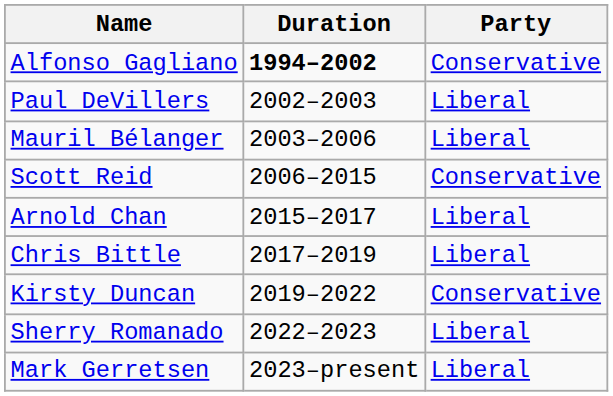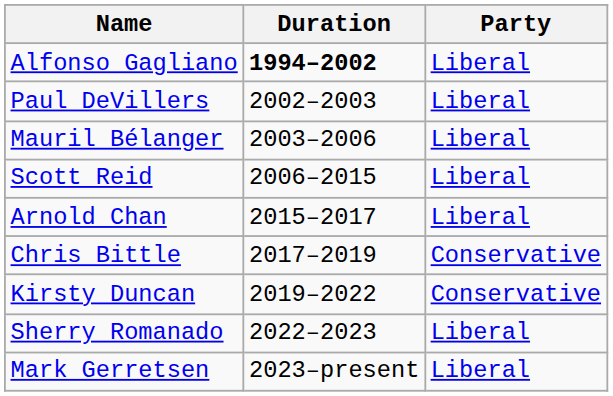Alfonso Gagliano | Party: Conservative -> Liberal
Scott Reid | Party: Conservative -> Liberal
Chris Bittle | Party: Liberal -> Conservative
